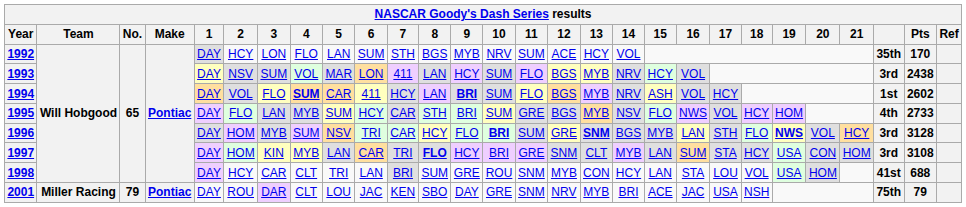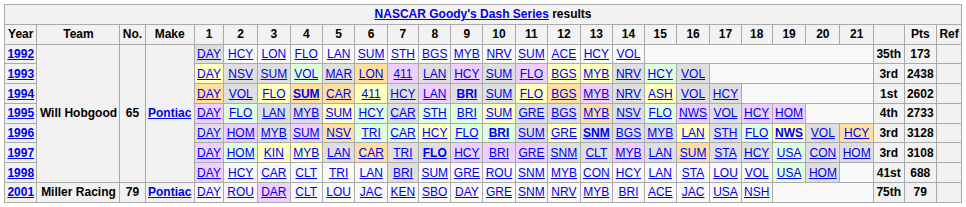1992 | Pts: 170 -> 173
